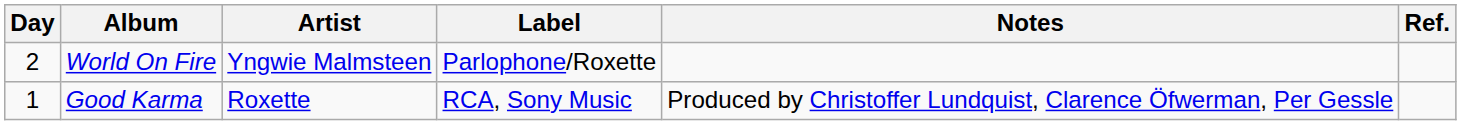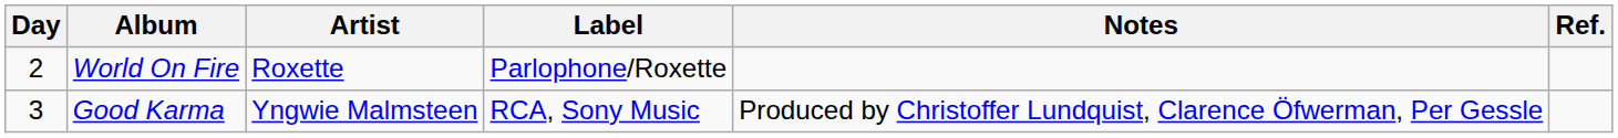World On Fire | Artist: Yngwie Malmsteen -> Roxette
Good Karma | Day: 1 -> 3
Good Karma | Artist: Roxette -> Yngwie Malmsteen
